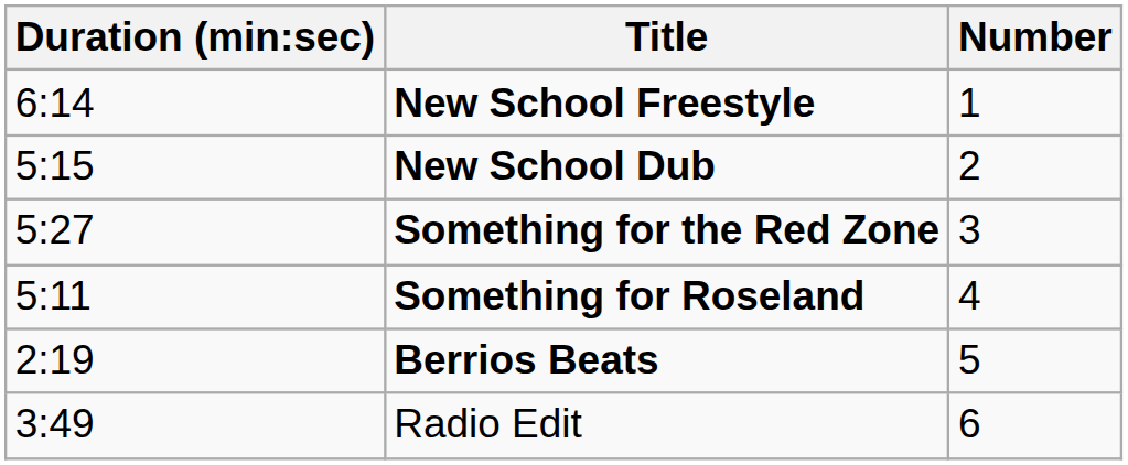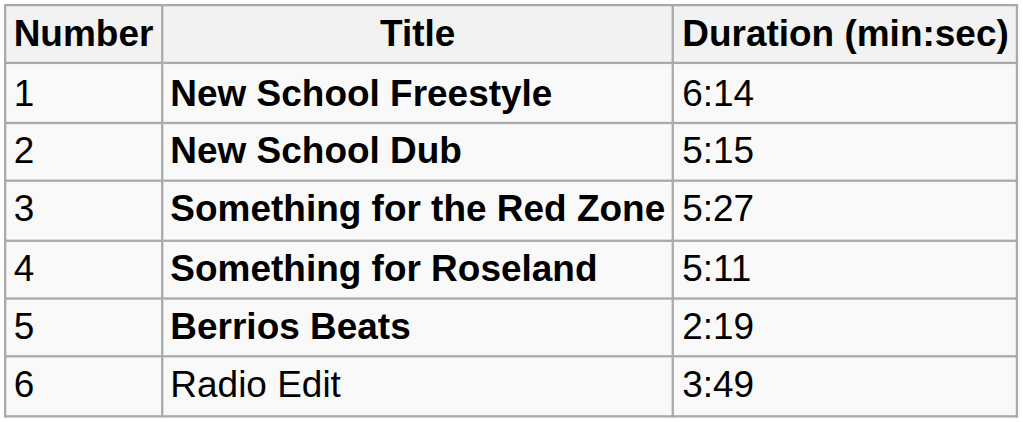columns swapped: Number <-> Duration (min:sec)
